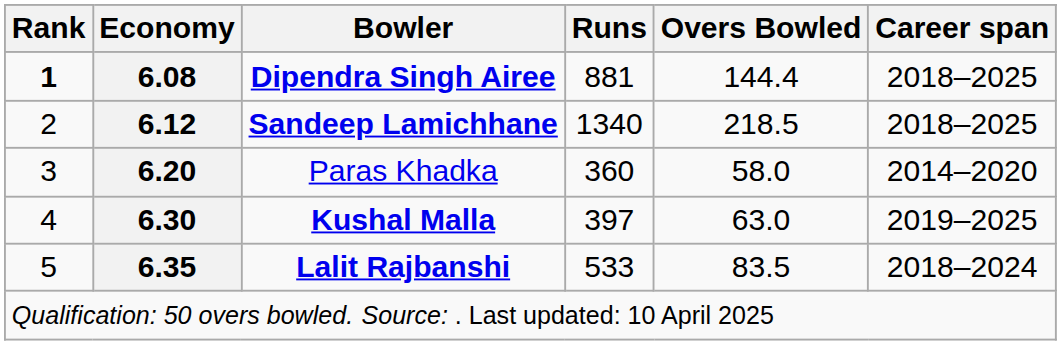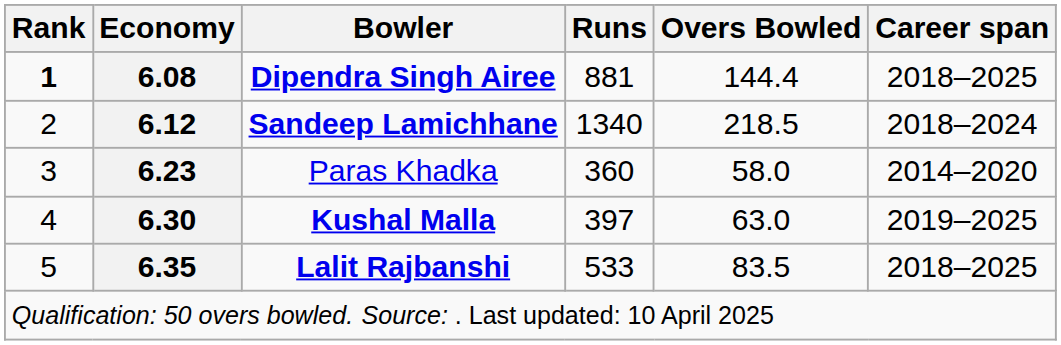Sandeep Lamichhane | Career span: 2018–2025 -> 2018–2024
Paras Khadka | Economy: 6.20 -> 6.23
Lalit Rajbanshi | Career span: 2018–2024 -> 2018–2025
